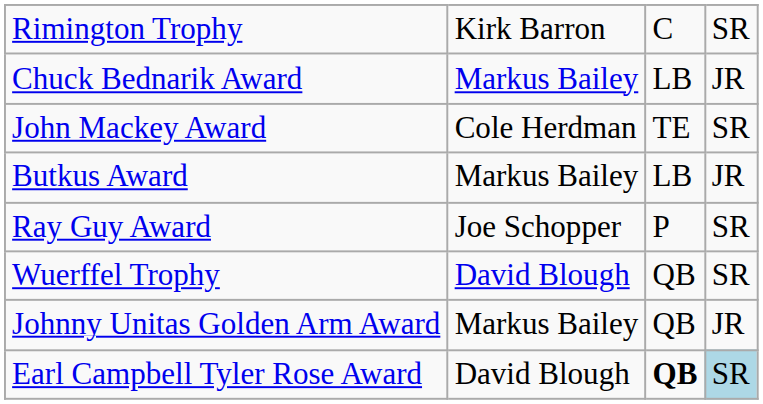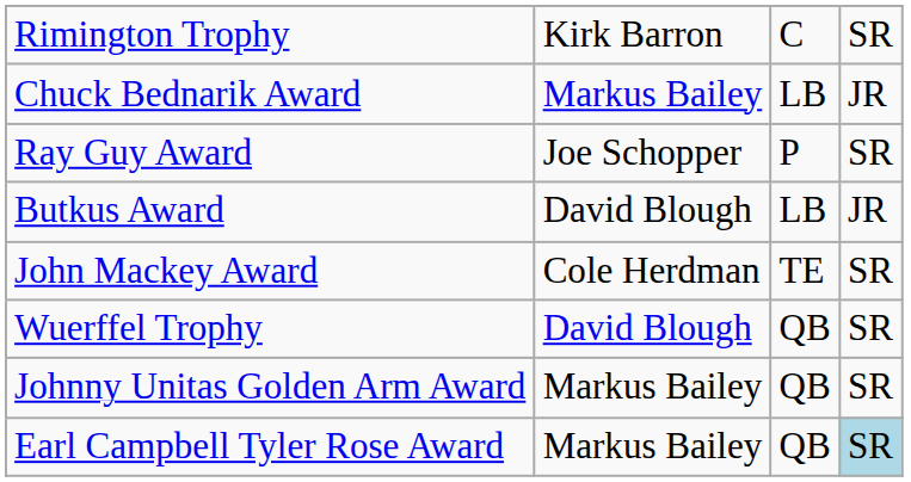rows swapped: John Mackey Award <-> Ray Guy Award
Butkus Award | column 2: Markus Bailey -> David Blough
Johnny Unitas Golden Arm Award | column 4: JR -> SR
Earl Campbell Tyler Rose Award | column 2: David Blough -> Markus Bailey
Earl Campbell Tyler Rose Award | column 3: bold -> normal
